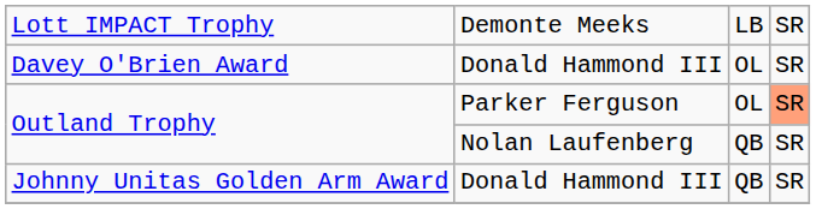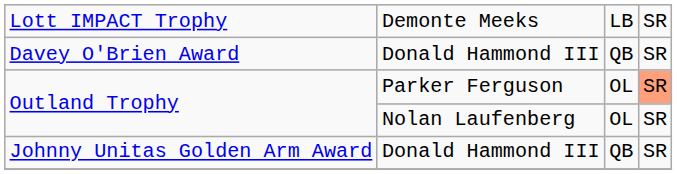Davey O'Brien Award | column 3: OL -> QB
Outland Trophy / Nolan Laufenberg | column 3: QB -> OL
